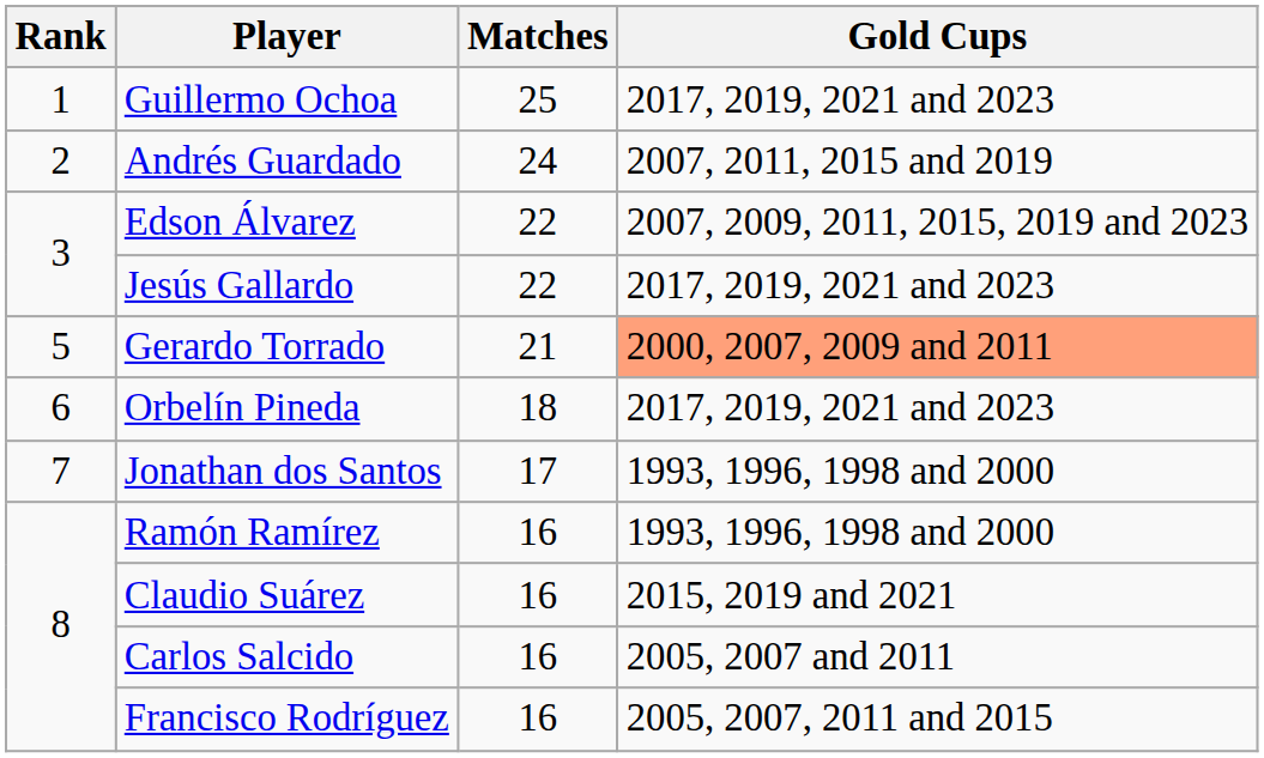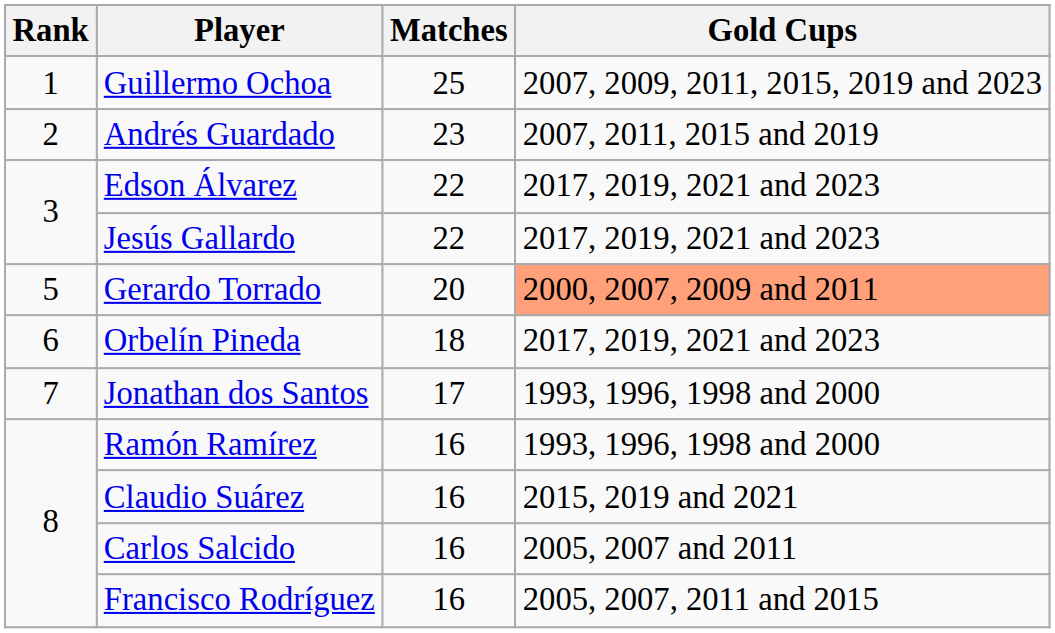Guillermo Ochoa | Gold Cups: 2017, 2019, 2021 and 2023 -> 2007, 2009, 2011, 2015, 2019 and 2023
Andrés Guardado | Matches: 24 -> 23
Edson Álvarez | Gold Cups: 2007, 2009, 2011, 2015, 2019 and 2023 -> 2017, 2019, 2021 and 2023
Gerardo Torrado | Matches: 21 -> 20
